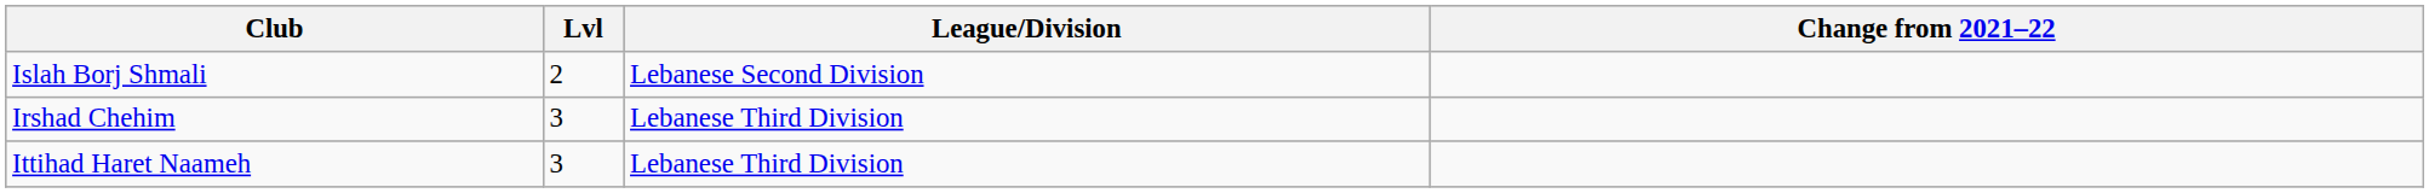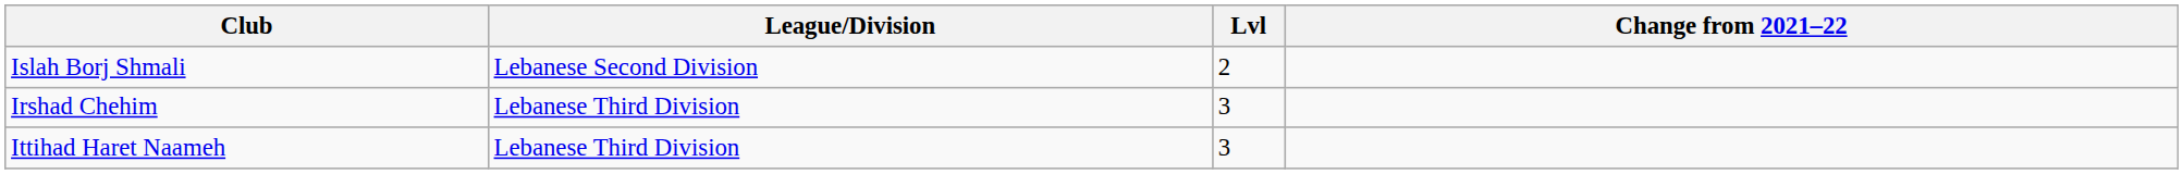columns swapped: League/Division <-> Lvl
